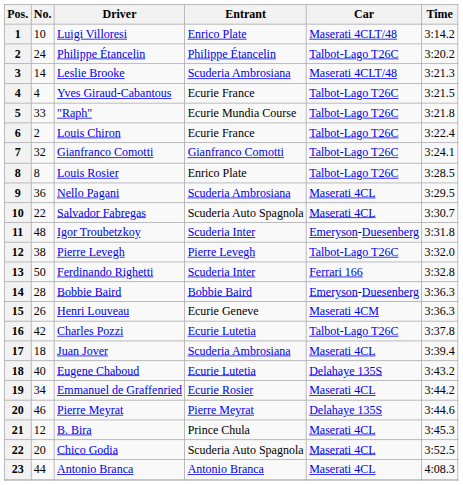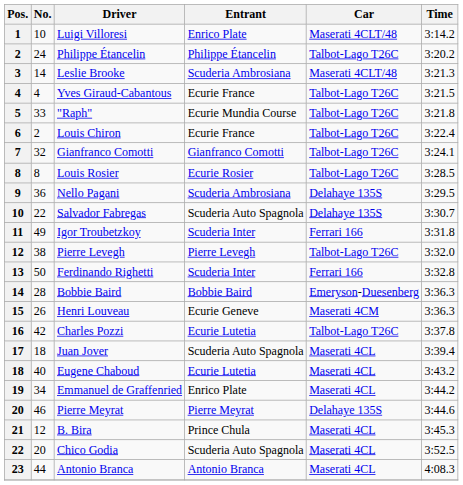Louis Rosier | Entrant: Enrico Plate -> Ecurie Rosier
Nello Pagani | Car: Maserati 4CL -> Delahaye 135S
Salvador Fabregas | Car: Maserati 4CL -> Delahaye 135S
Igor Troubetzkoy | No.: 48 -> 49
Igor Troubetzkoy | Car: Emeryson-Duesenberg -> Ferrari 166
Juan Jover | Entrant: Scuderia Ambrosiana -> Scuderia Auto Spagnola
Eugene Chaboud | Car: Delahaye 135S -> Maserati 4CL
Emmanuel de Graffenried | Entrant: Ecurie Rosier -> Enrico Plate
